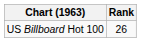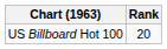US Billboard Hot 100 | Rank: 26 -> 20
